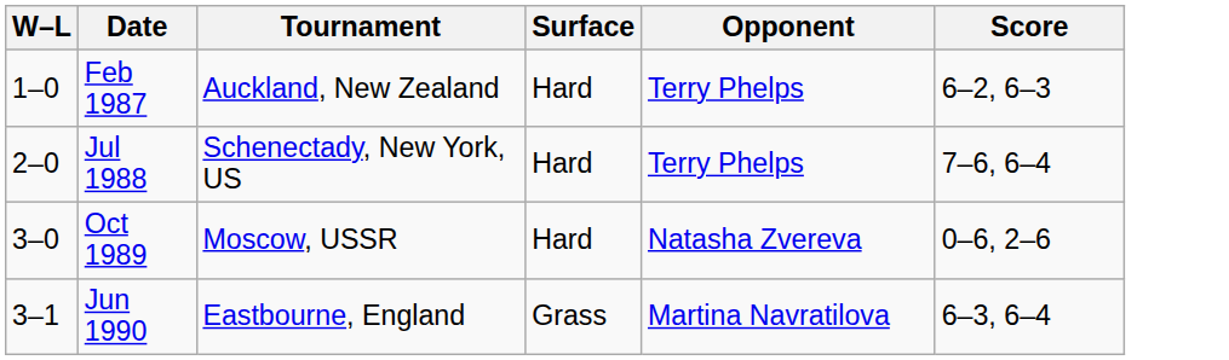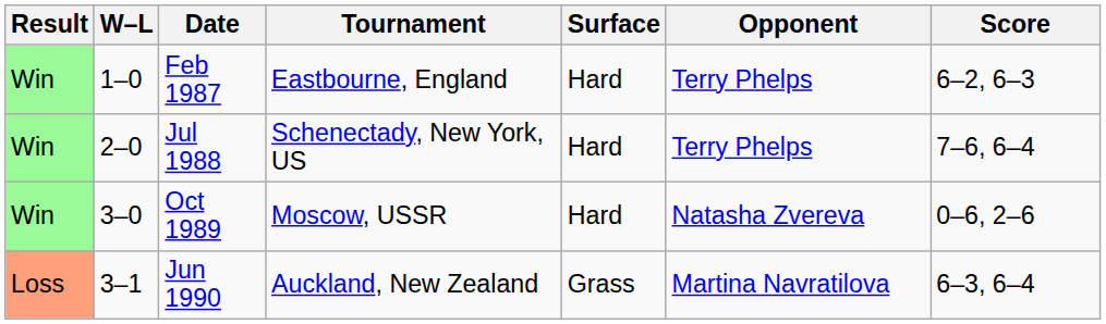+ column: Result | Win | Win | Win | Loss
Feb 1987 | Tournament: Auckland, New Zealand -> Eastbourne, England
Jun 1990 | Tournament: Eastbourne, England -> Auckland, New Zealand
